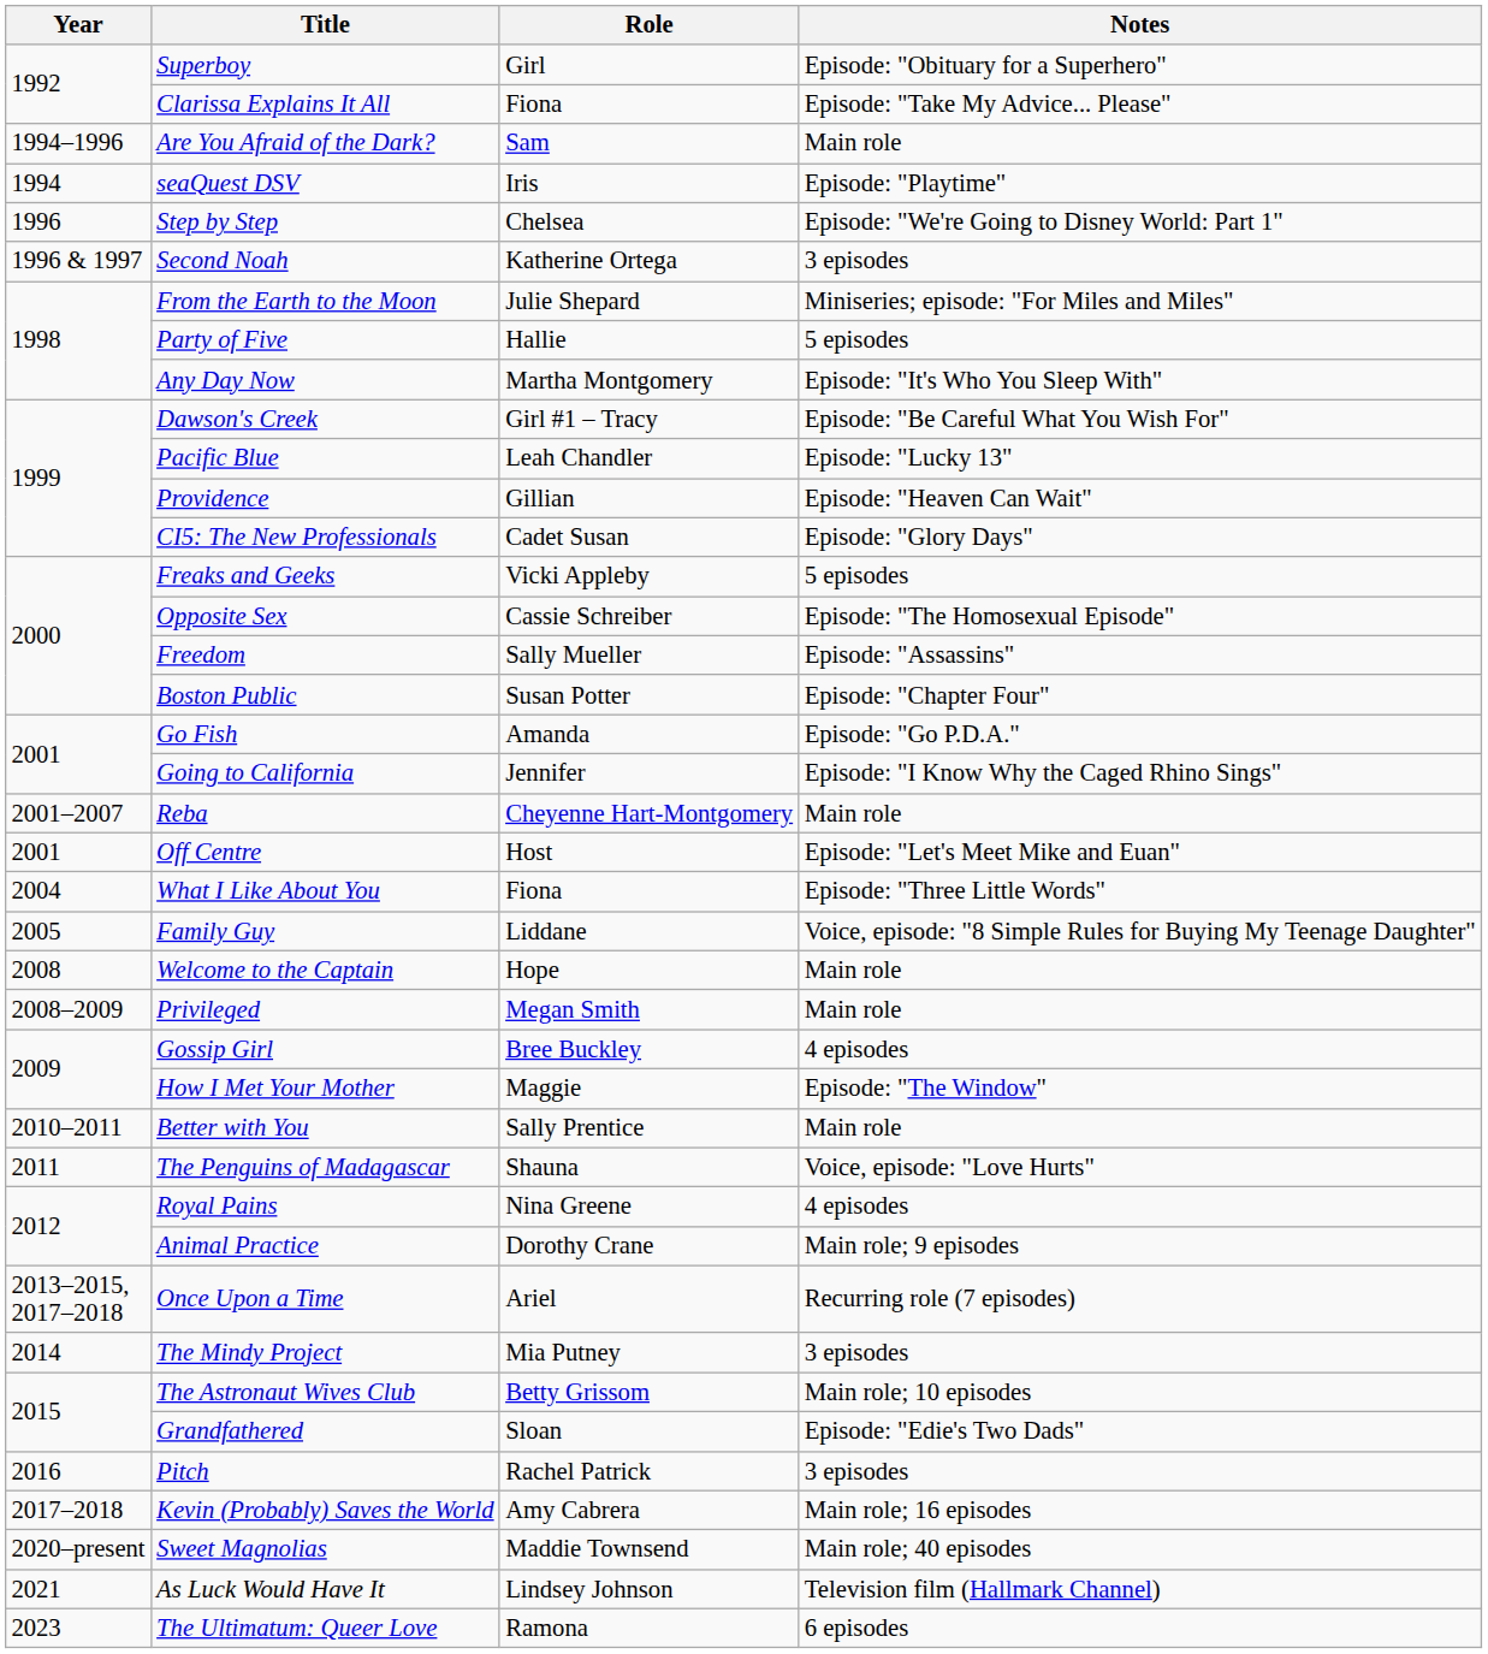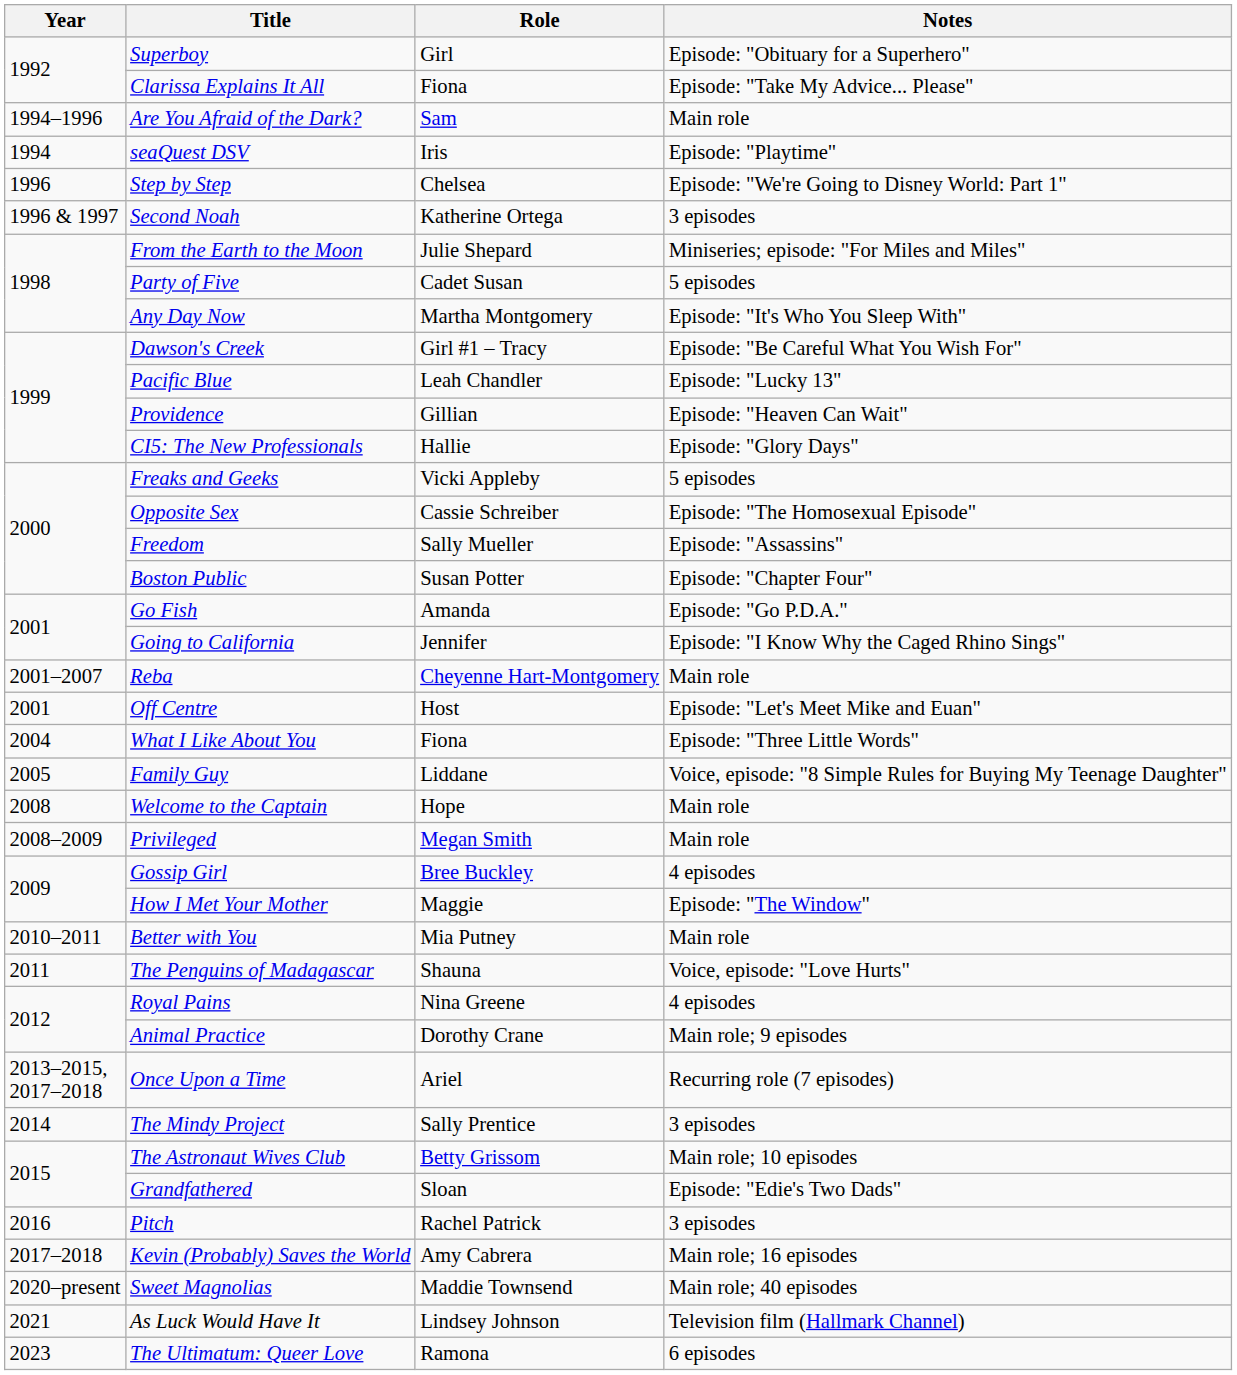Party of Five | Role: Hallie -> Cadet Susan
CI5: The New Professionals | Role: Cadet Susan -> Hallie
Better with You | Role: Sally Prentice -> Mia Putney
The Mindy Project | Role: Mia Putney -> Sally Prentice
